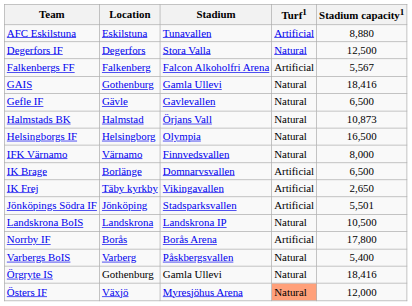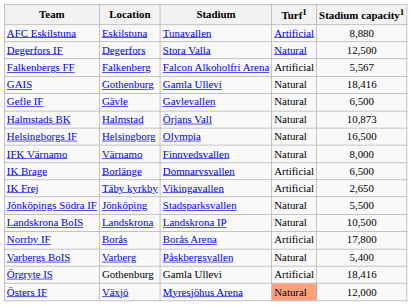Jönköpings Södra IF | Turf1: Artificial -> Natural
Jönköpings Södra IF | Stadium capacity1: 5,501 -> 5,500
Örgryte IS | Turf1: Natural -> Artificial
